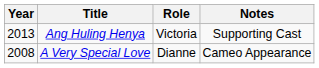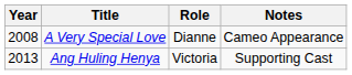rows swapped: A Very Special Love <-> Ang Huling Henya
